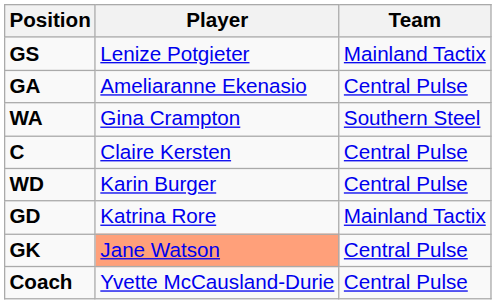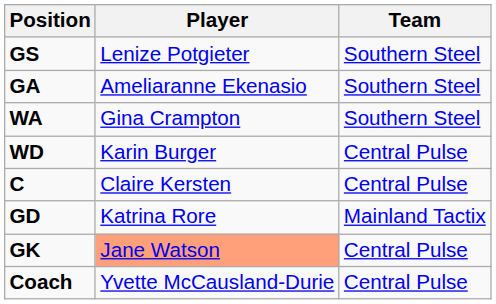GS | Team: Mainland Tactix -> Southern Steel
GA | Team: Central Pulse -> Southern Steel
rows swapped: C <-> WD
